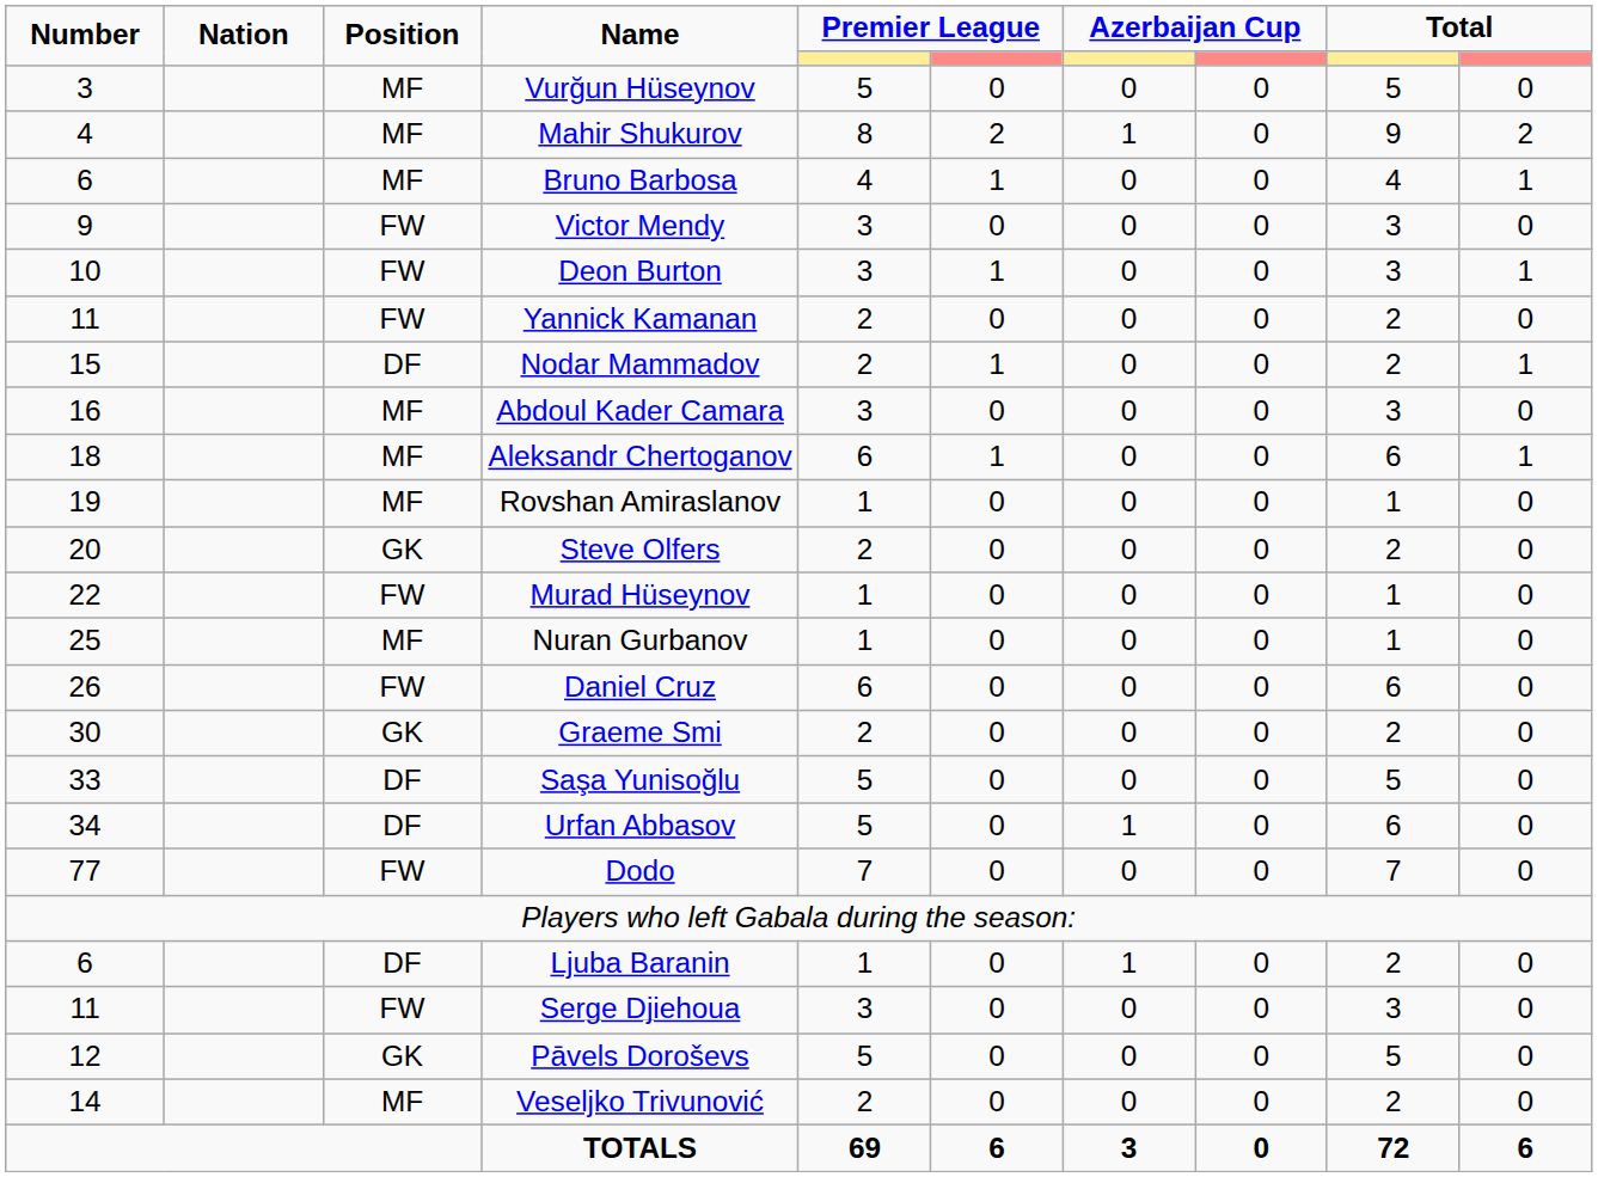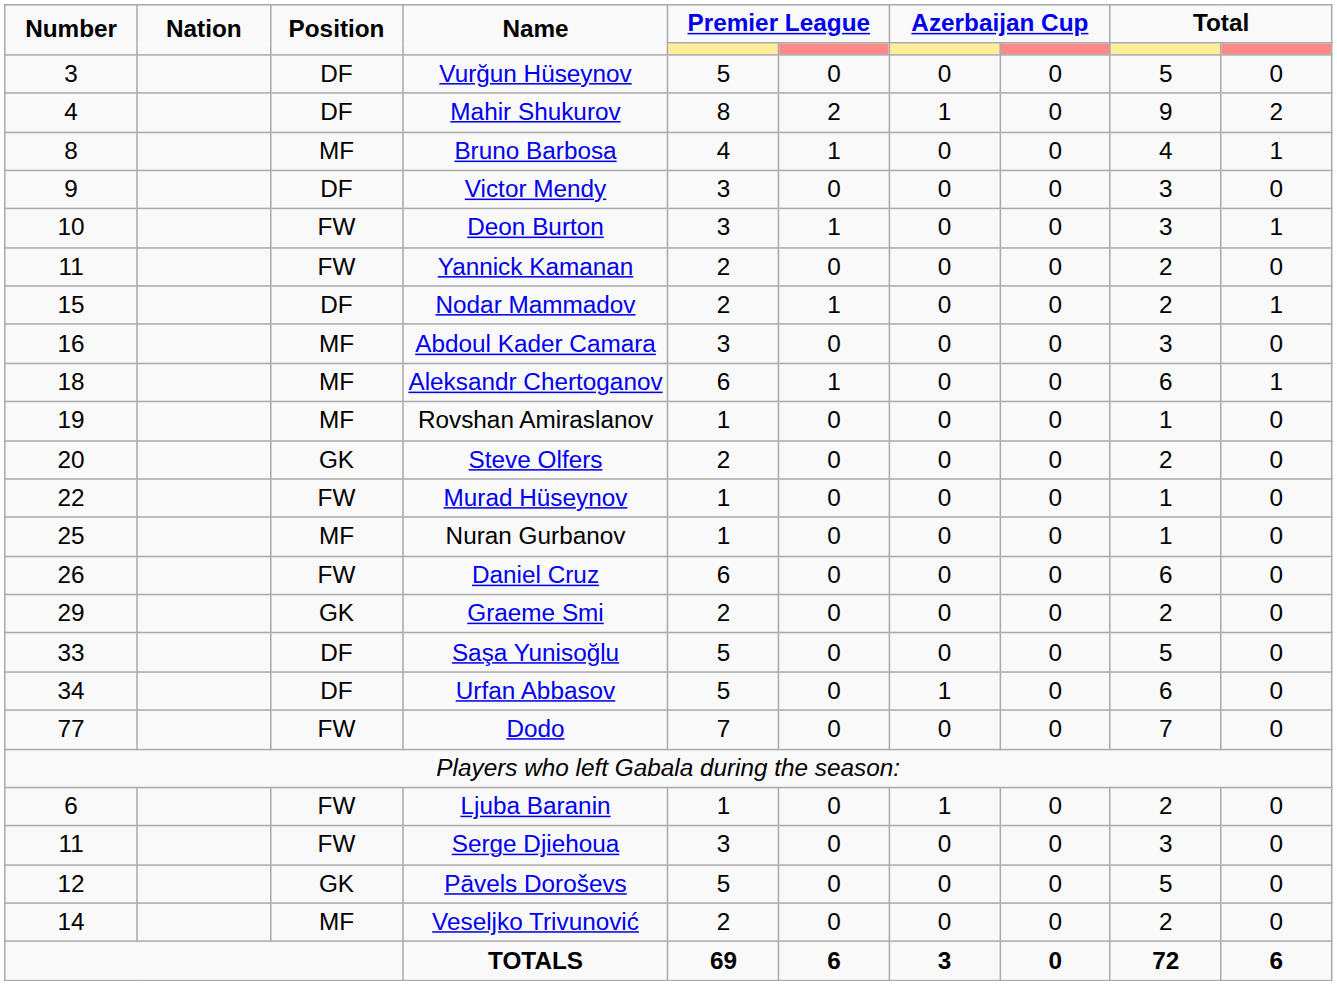Vurğun Hüseynov | Position: MF -> DF
Mahir Shukurov | Position: MF -> DF
Bruno Barbosa | Number: 6 -> 8
Victor Mendy | Position: FW -> DF
Graeme Smi | Number: 30 -> 29
Ljuba Baranin | Position: DF -> FW
